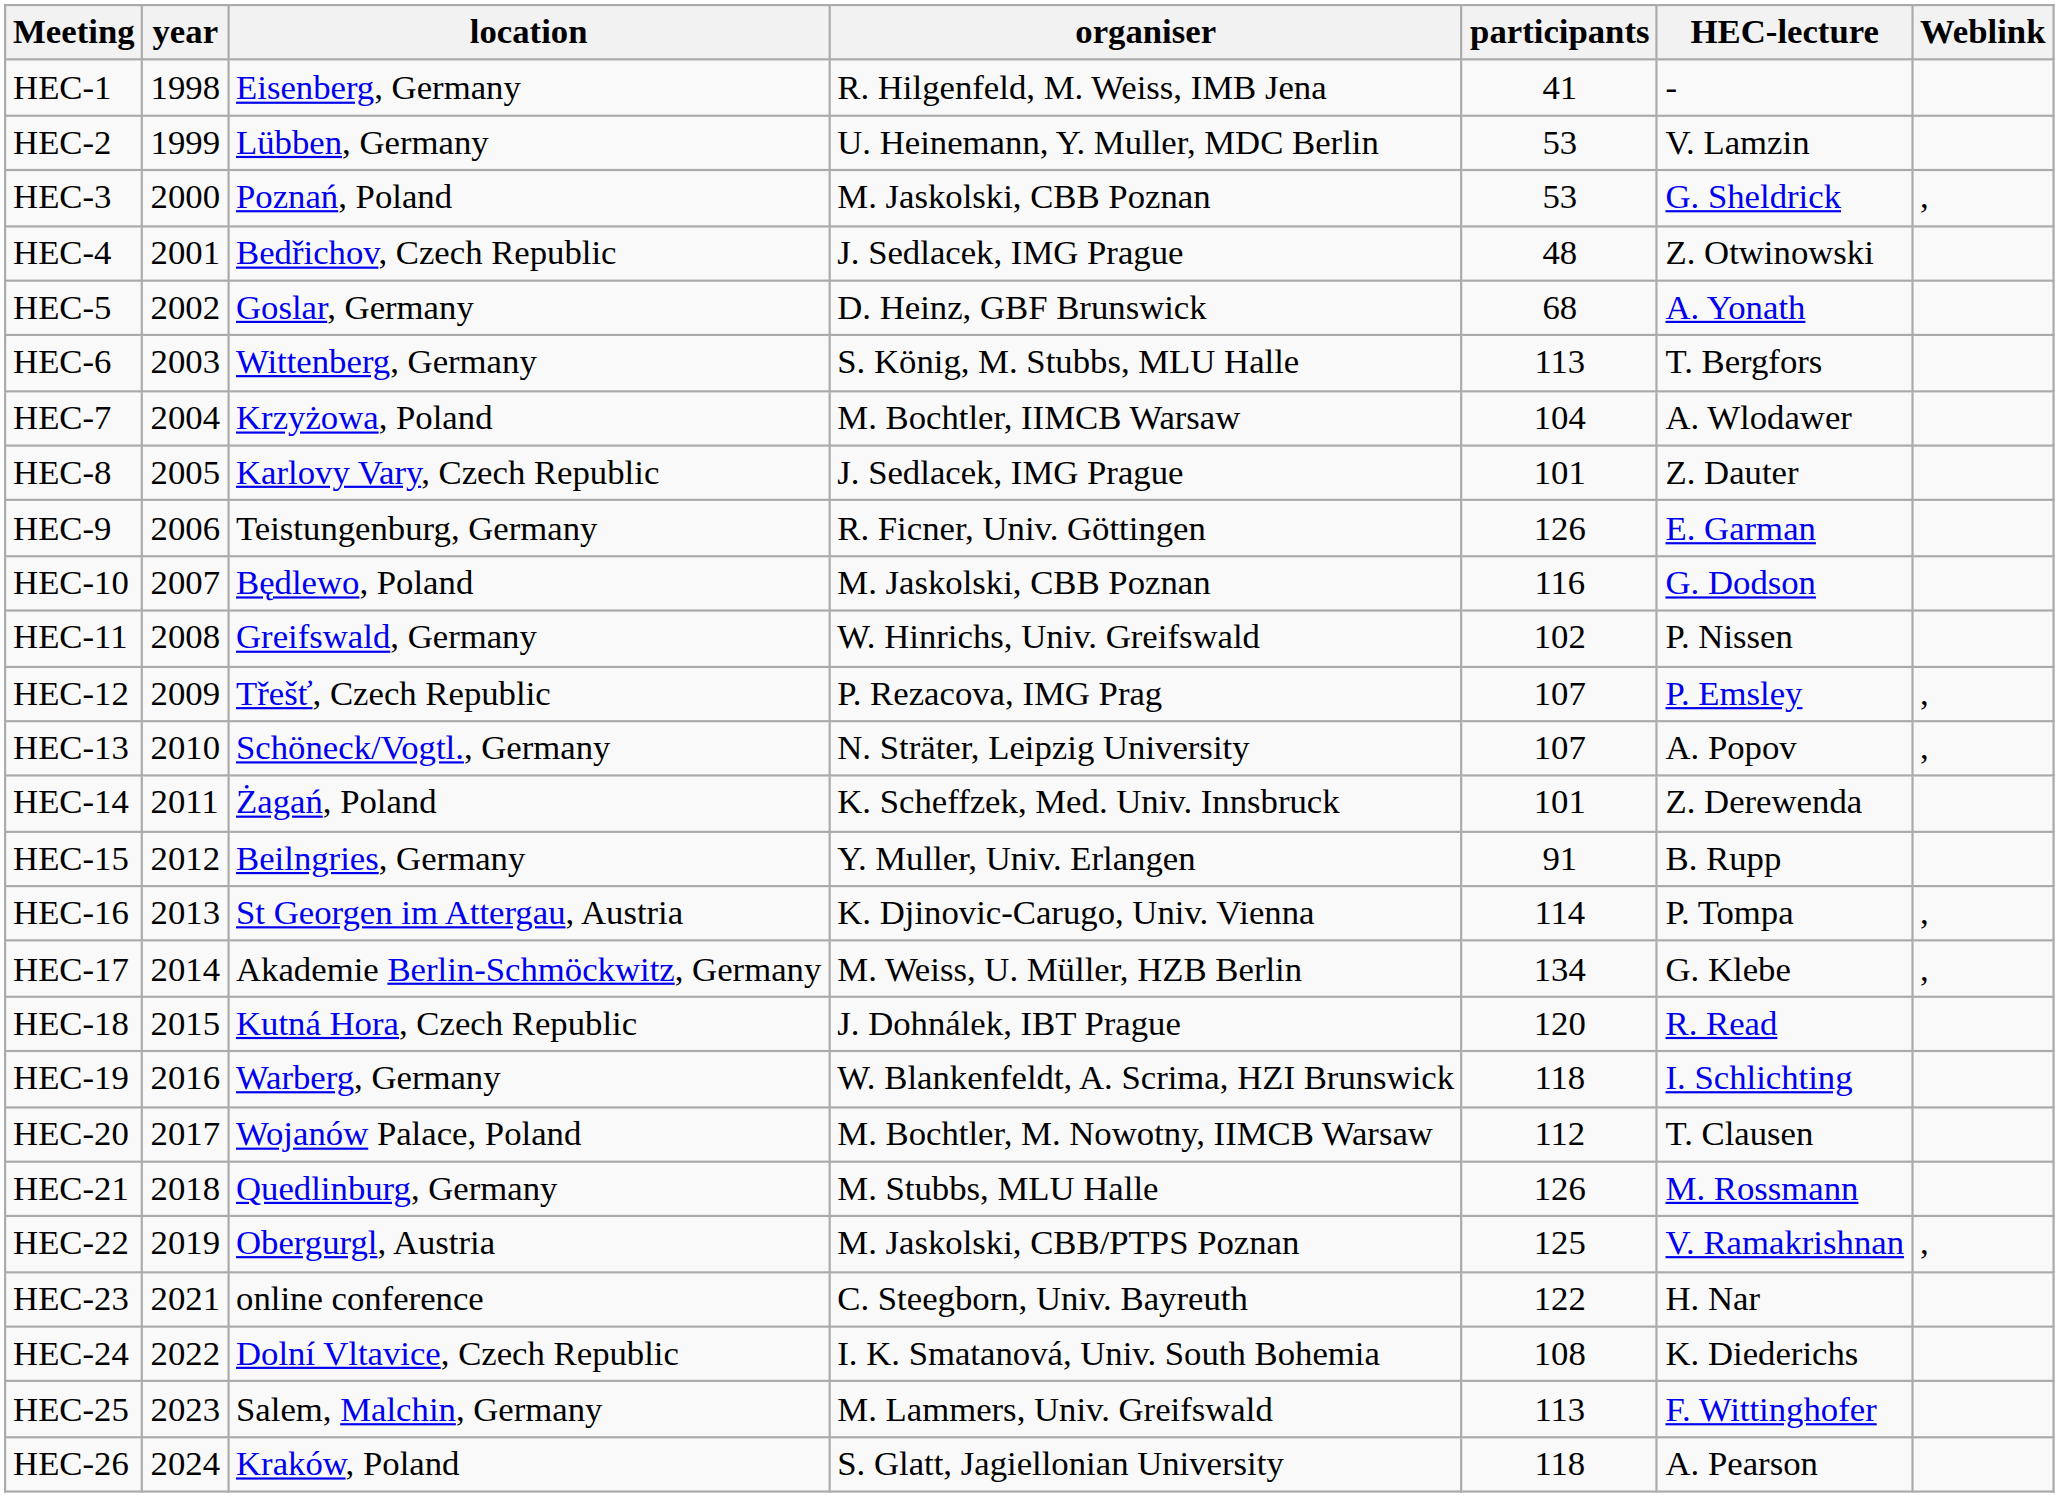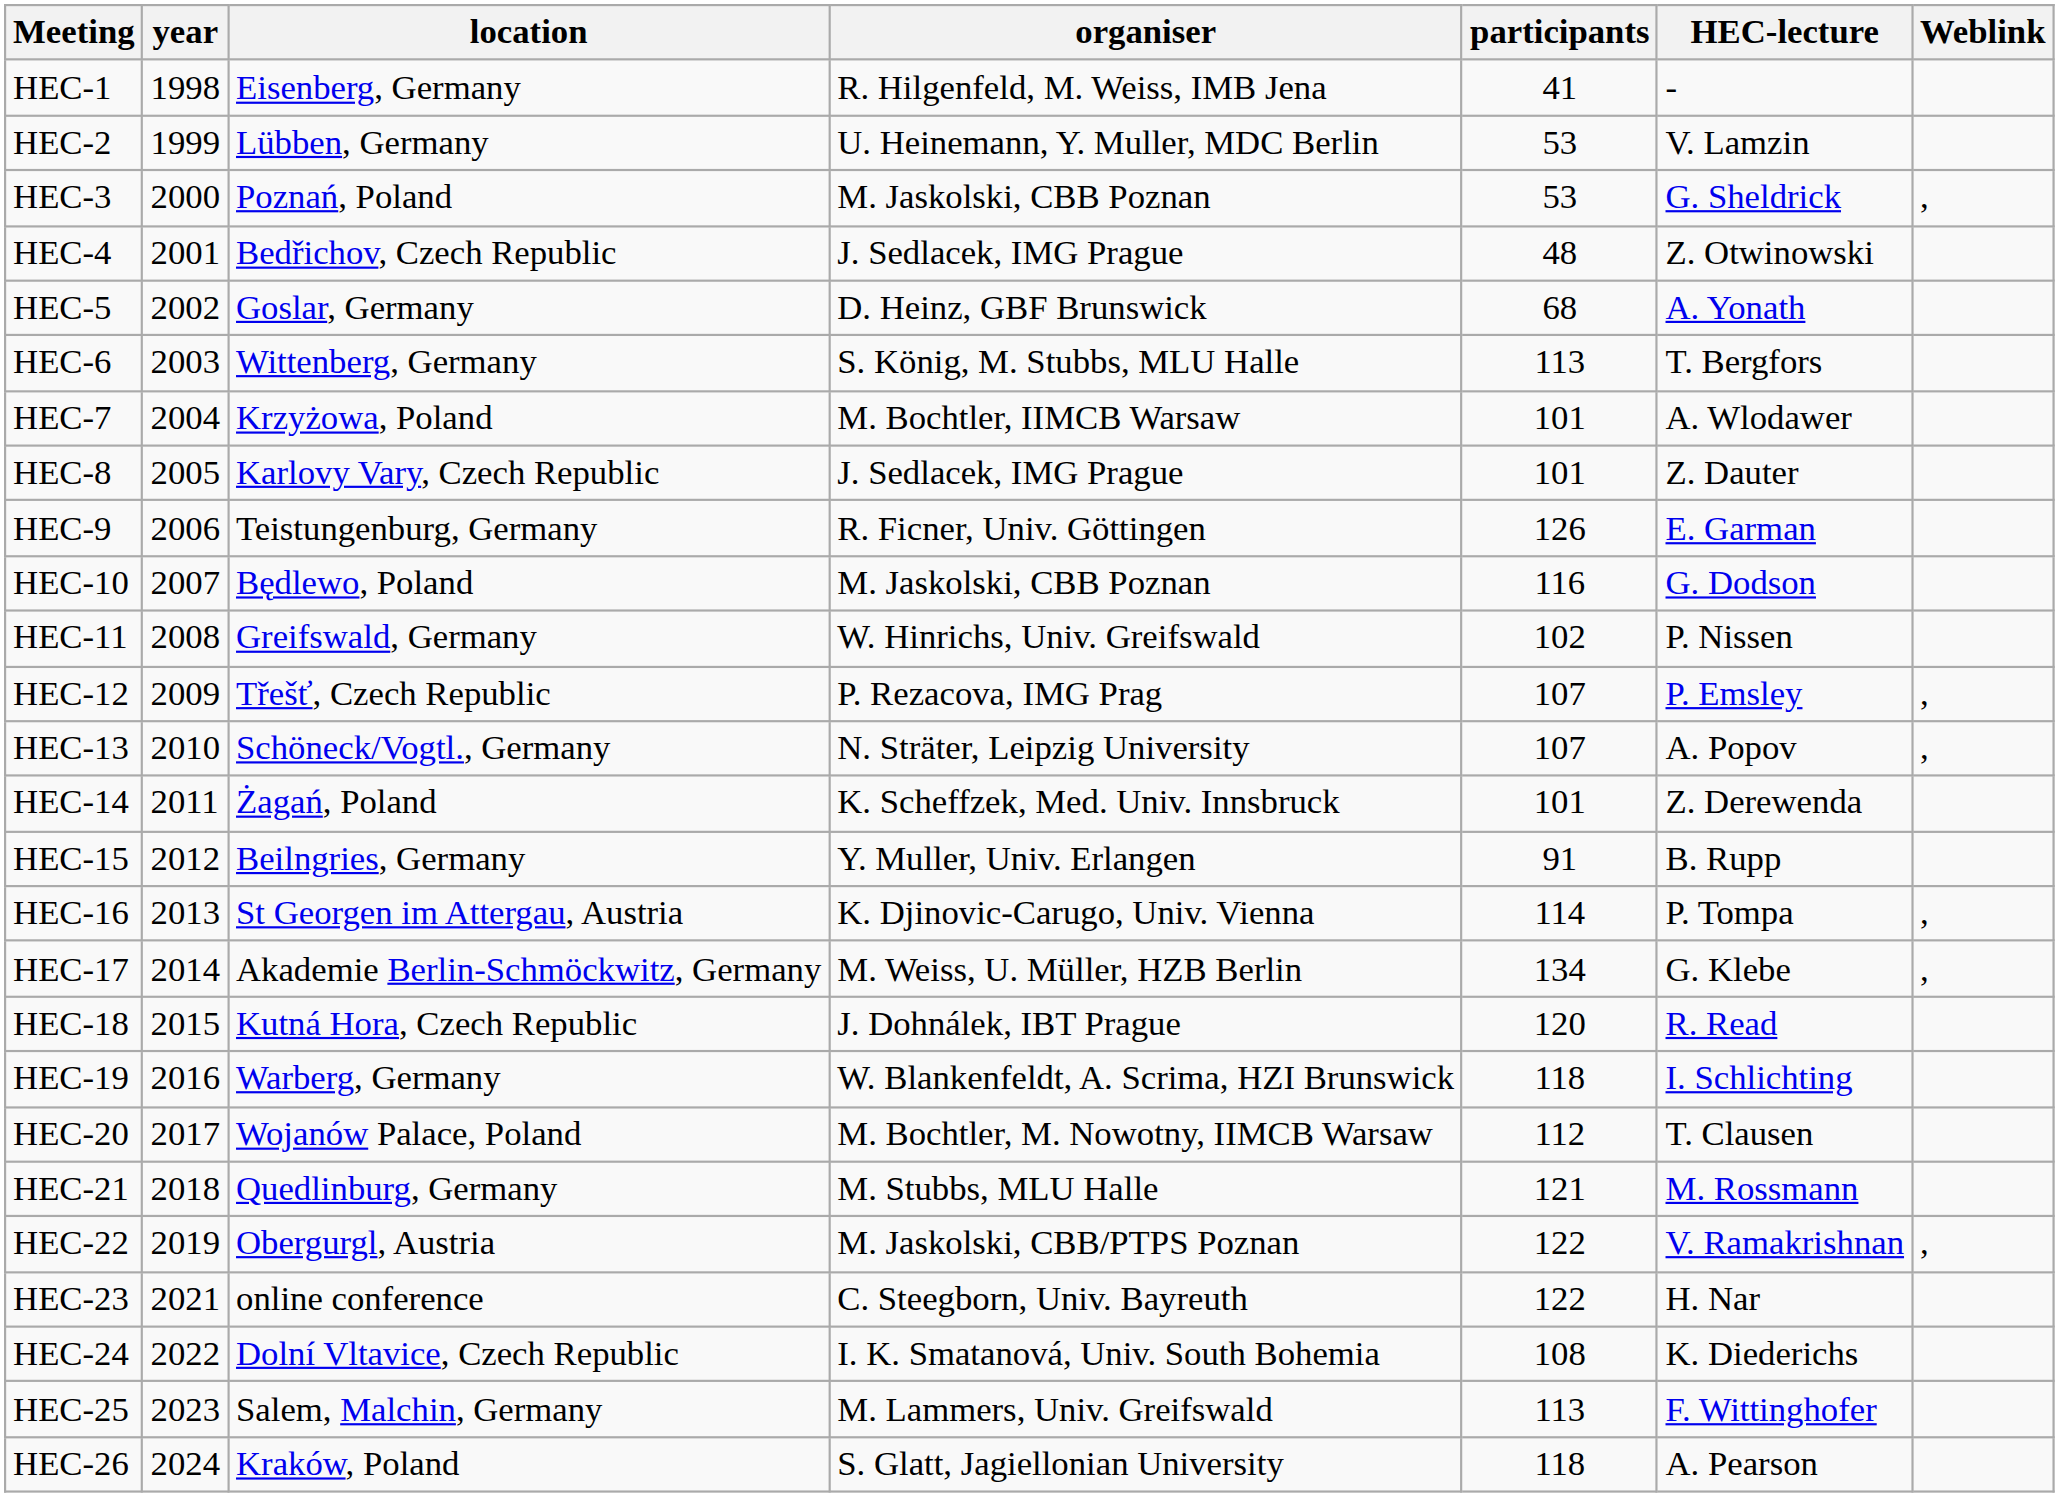HEC-7 | participants: 104 -> 101
HEC-21 | participants: 126 -> 121
HEC-22 | participants: 125 -> 122
